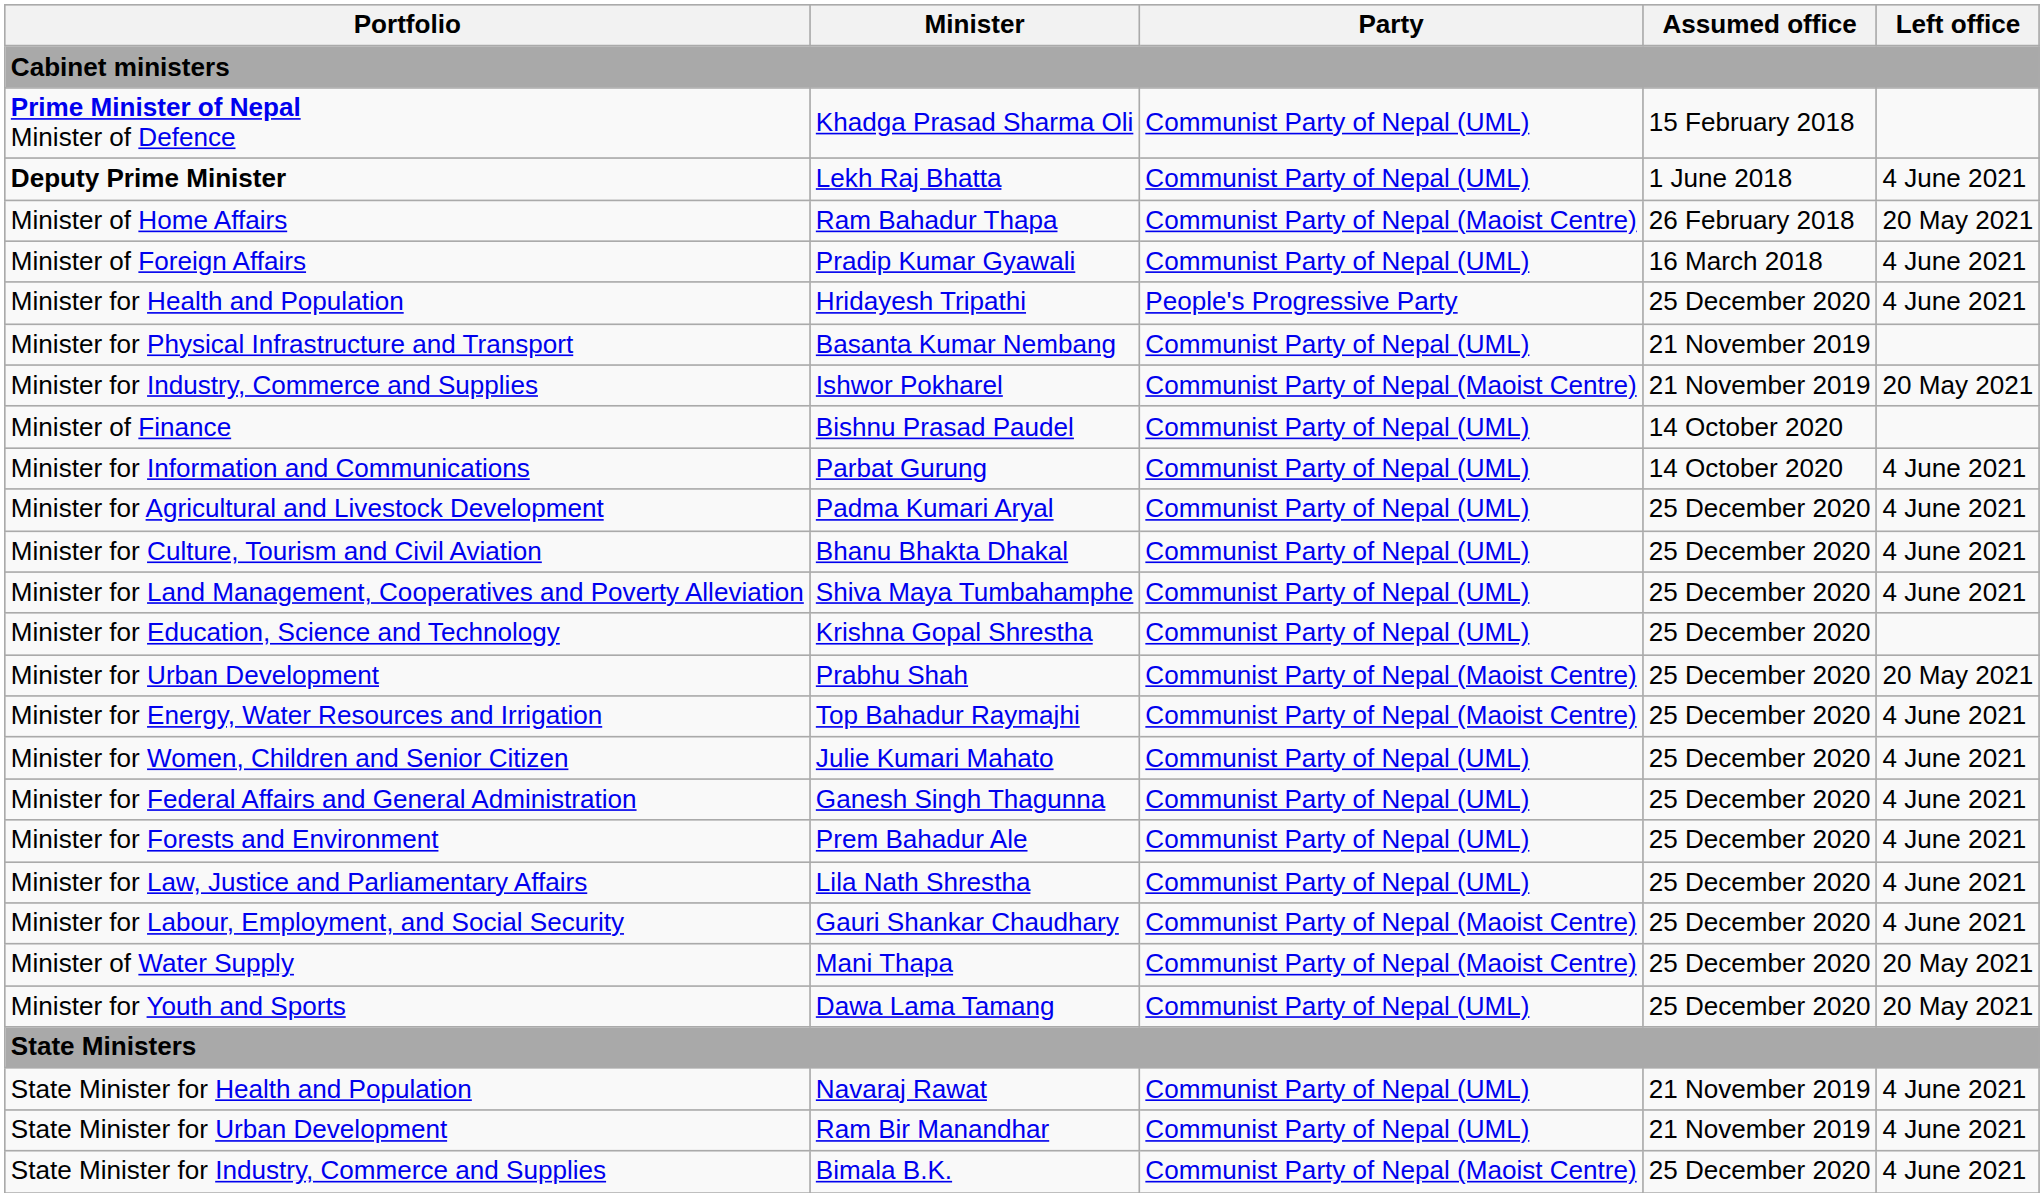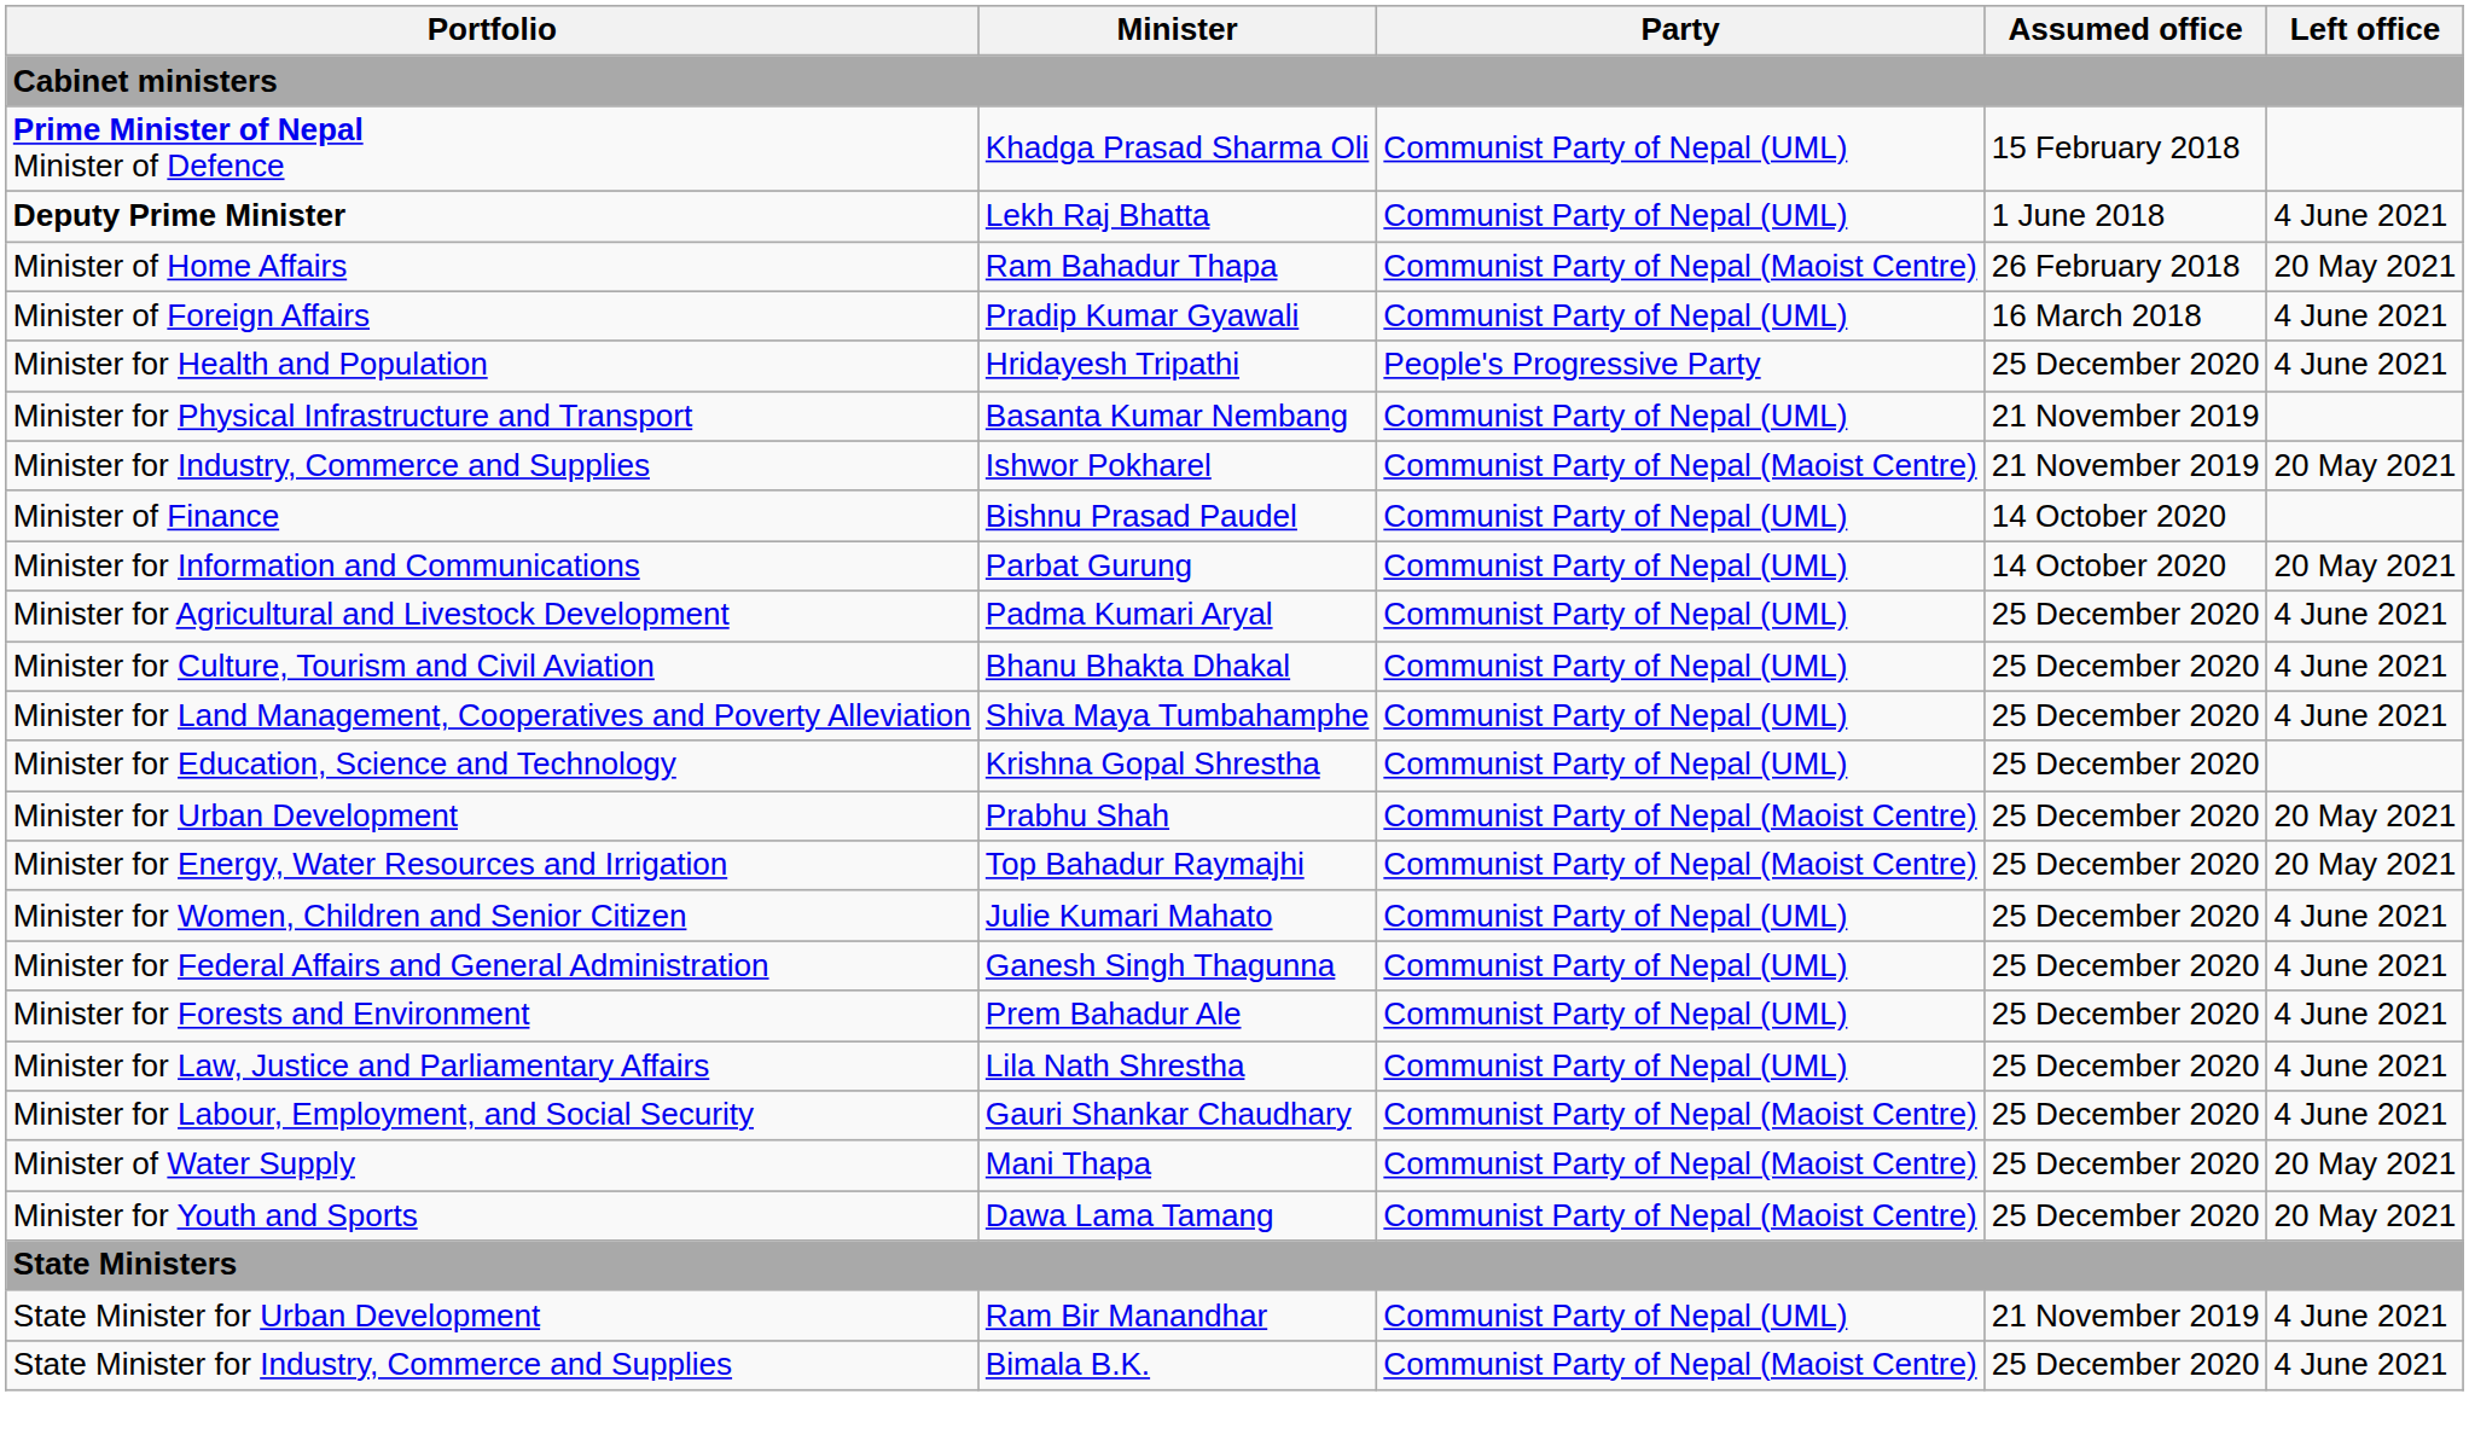Minister for Information and Communications | Left office: 4 June 2021 -> 20 May 2021
Minister for Energy, Water Resources and Irrigation | Left office: 4 June 2021 -> 20 May 2021
Minister for Youth and Sports | Party: Communist Party of Nepal (UML) -> Communist Party of Nepal (Maoist Centre)
- row: State Minister for Health and Population | Navaraj Rawat | Communist Party of Nepal (UML) | 21 November 2019 | 4 June 2021
